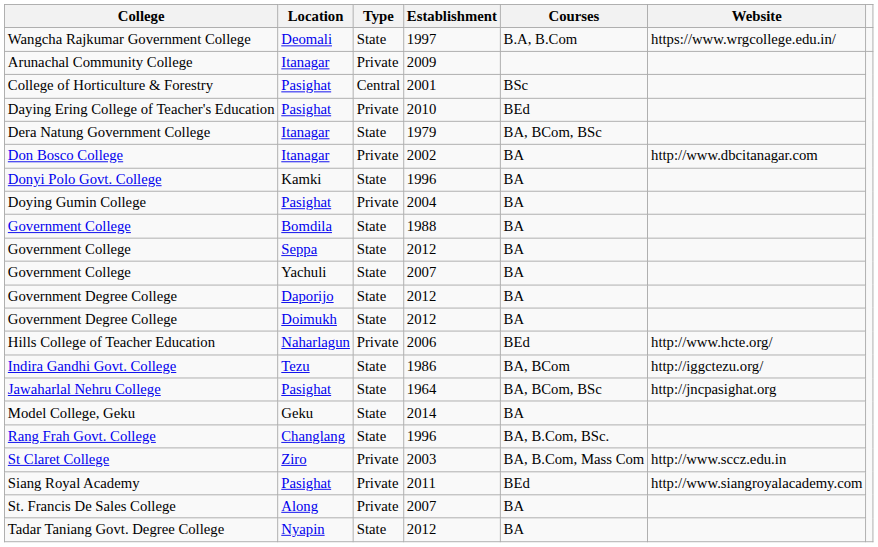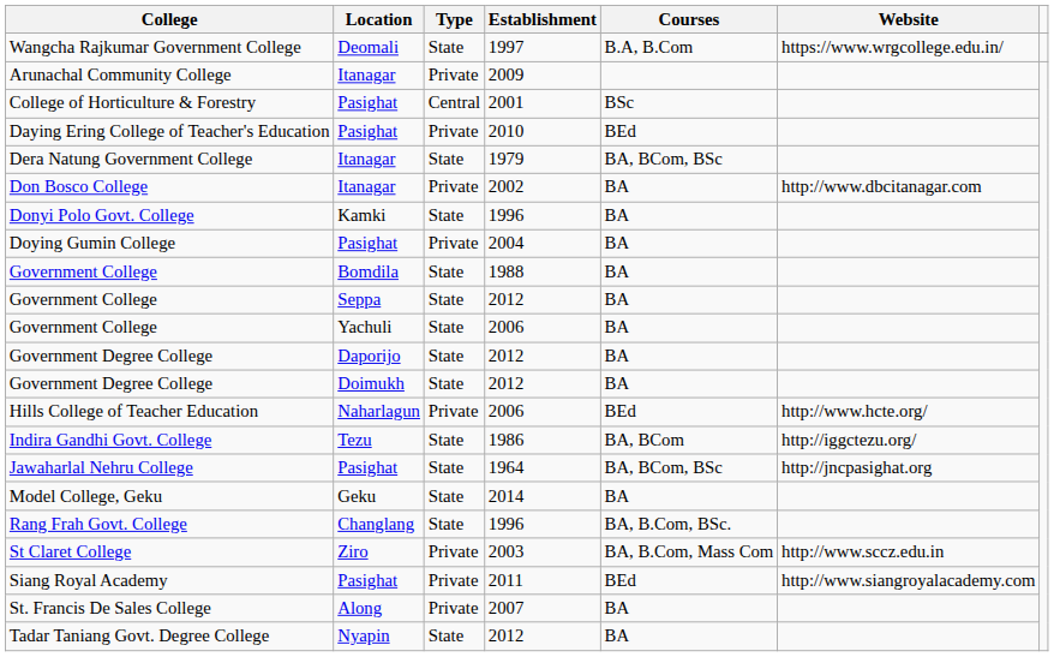Government College / Yachuli | Establishment: 2007 -> 2006
